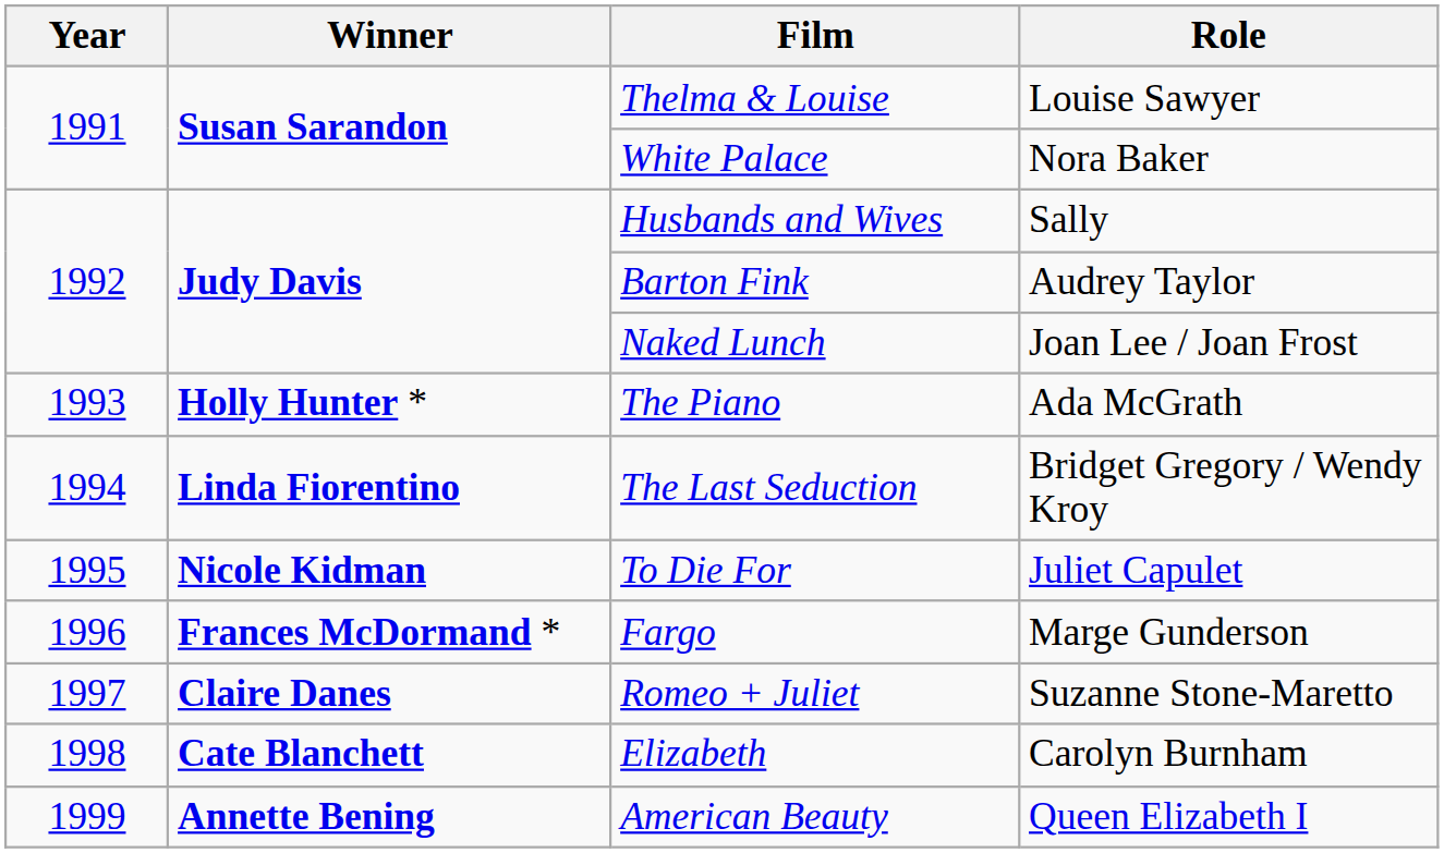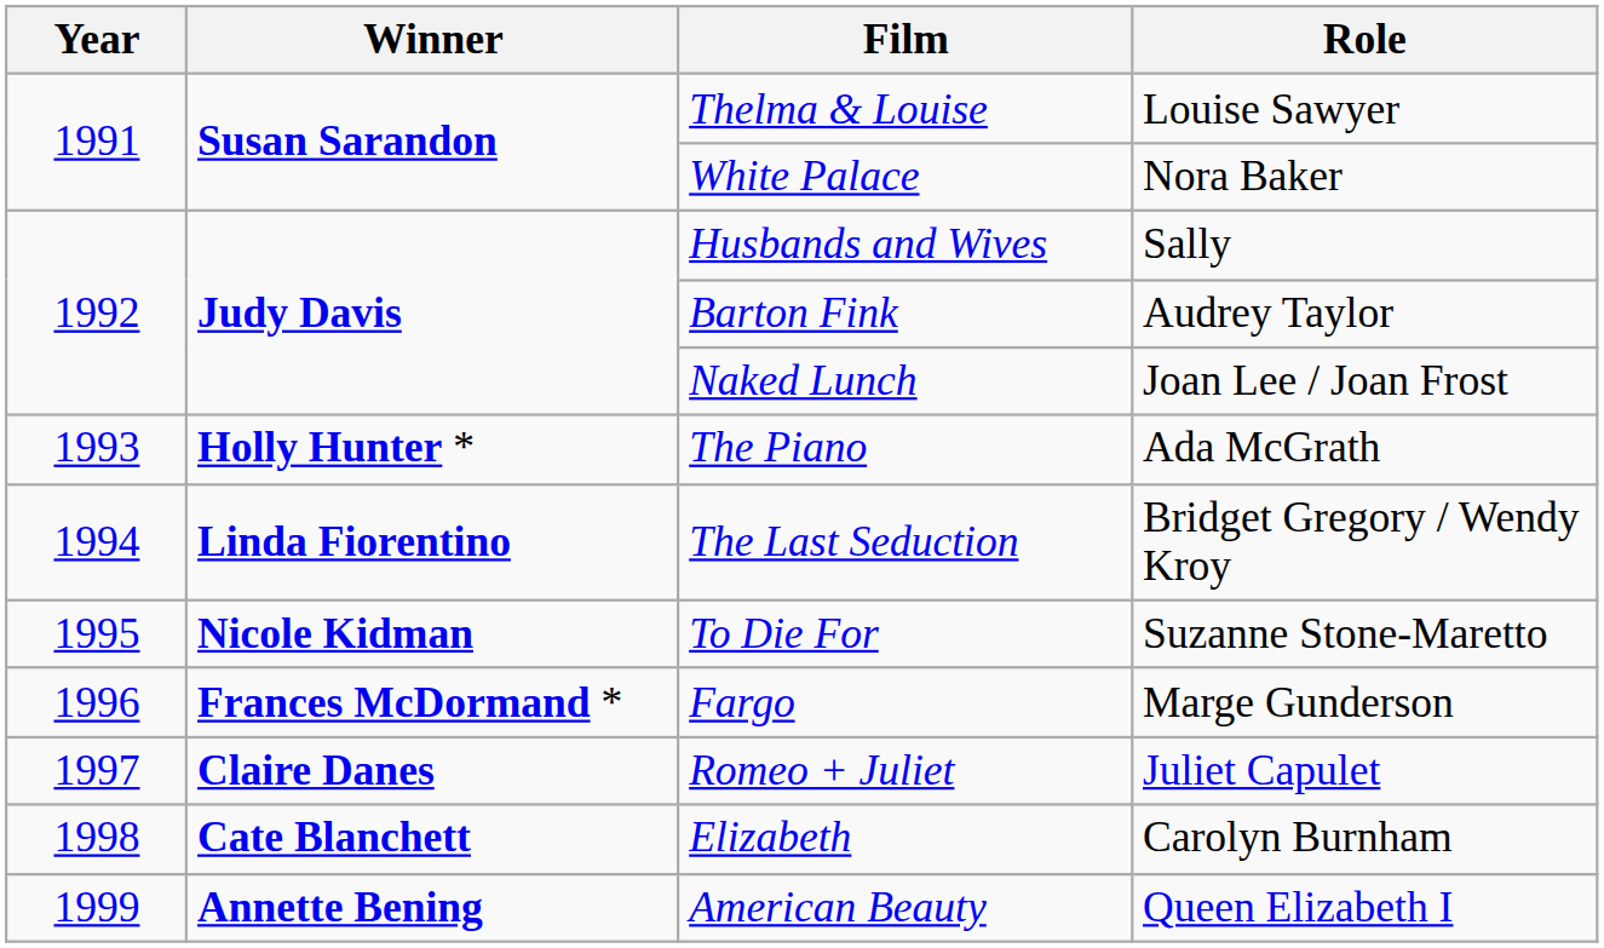To Die For | Role: Juliet Capulet -> Suzanne Stone-Maretto
Romeo + Juliet | Role: Suzanne Stone-Maretto -> Juliet Capulet
